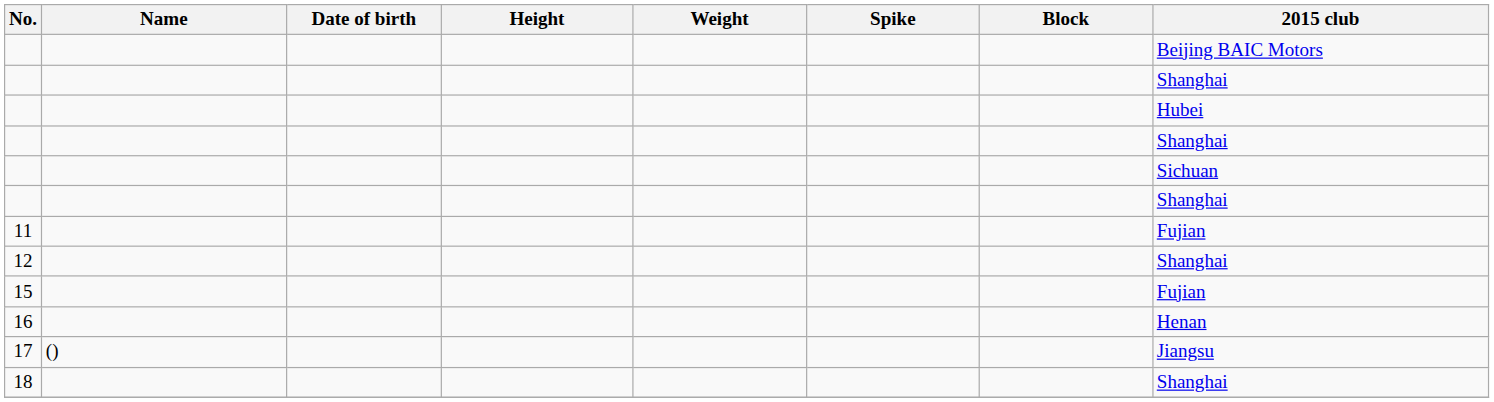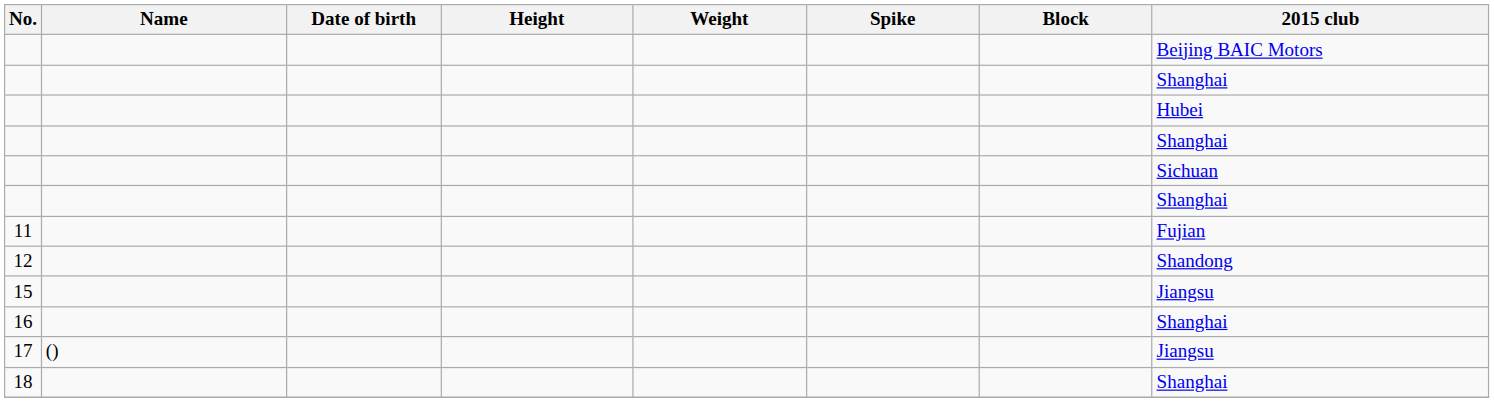12 | 2015 club: Shanghai -> Shandong
15 | 2015 club: Fujian -> Jiangsu
16 | 2015 club: Henan -> Shanghai
